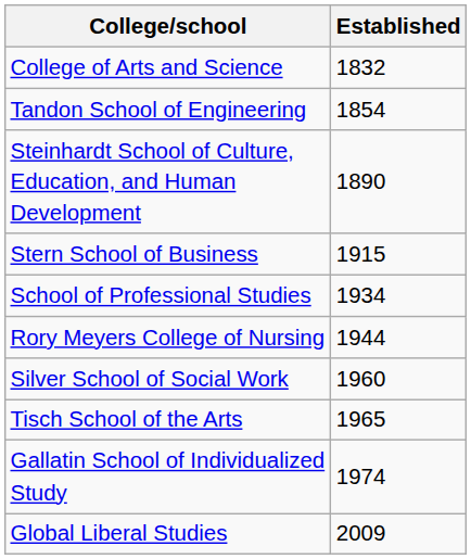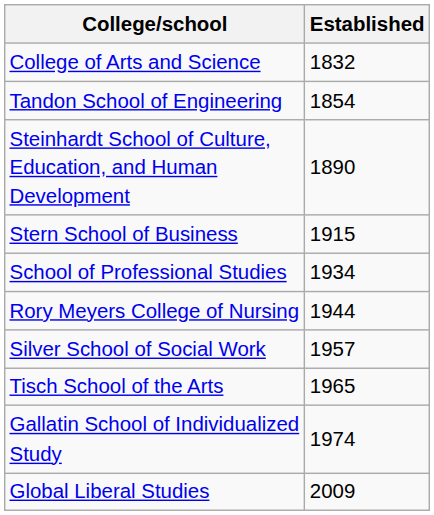Silver School of Social Work | Established: 1960 -> 1957
